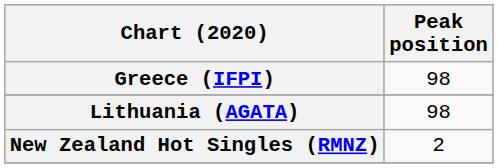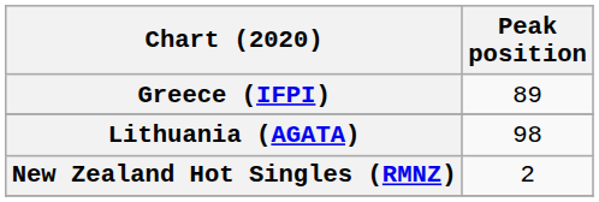Greece (IFPI) | Peak position: 98 -> 89
